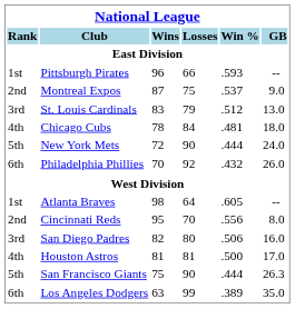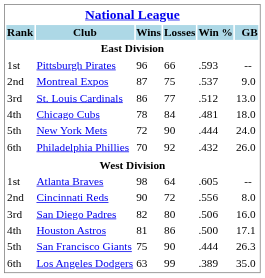St. Louis Cardinals | Wins: 83 -> 86
St. Louis Cardinals | Losses: 79 -> 77
Cincinnati Reds | Wins: 95 -> 90
Cincinnati Reds | Losses: 70 -> 72
Houston Astros | Losses: 81 -> 86
Houston Astros | GB: 17.0 -> 17.1
